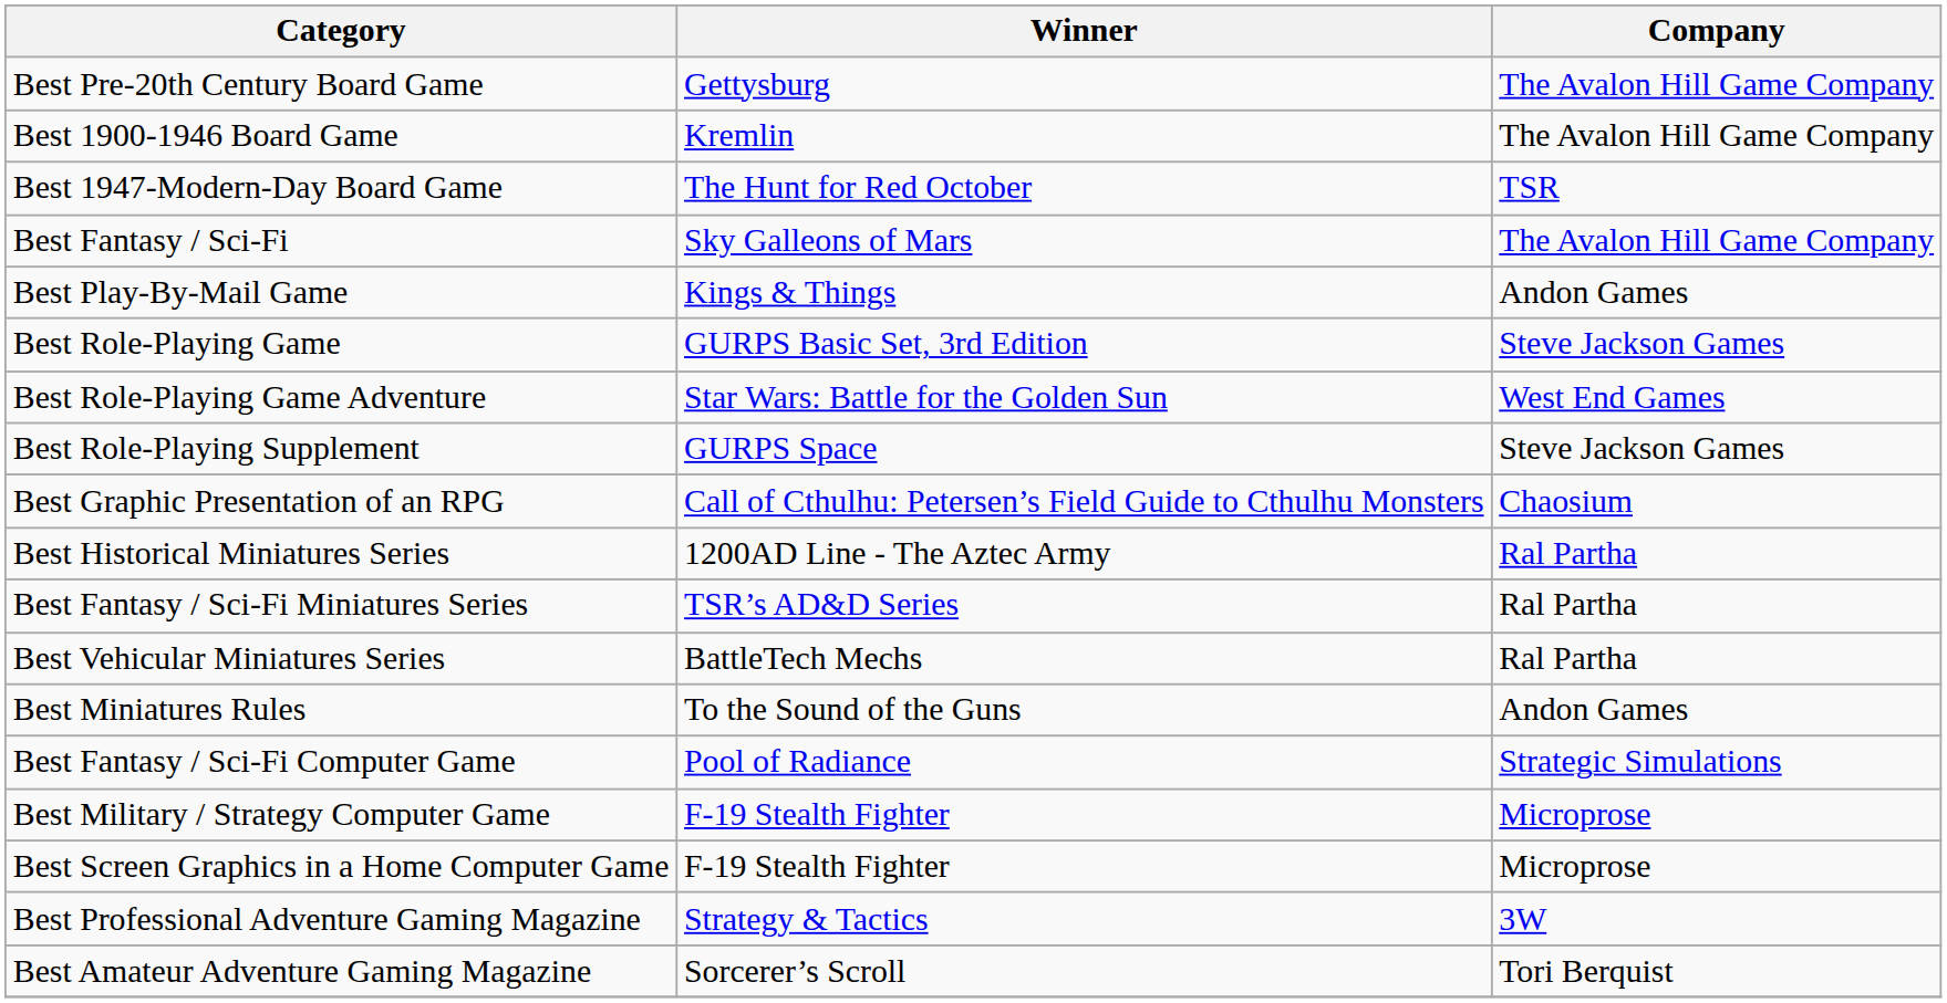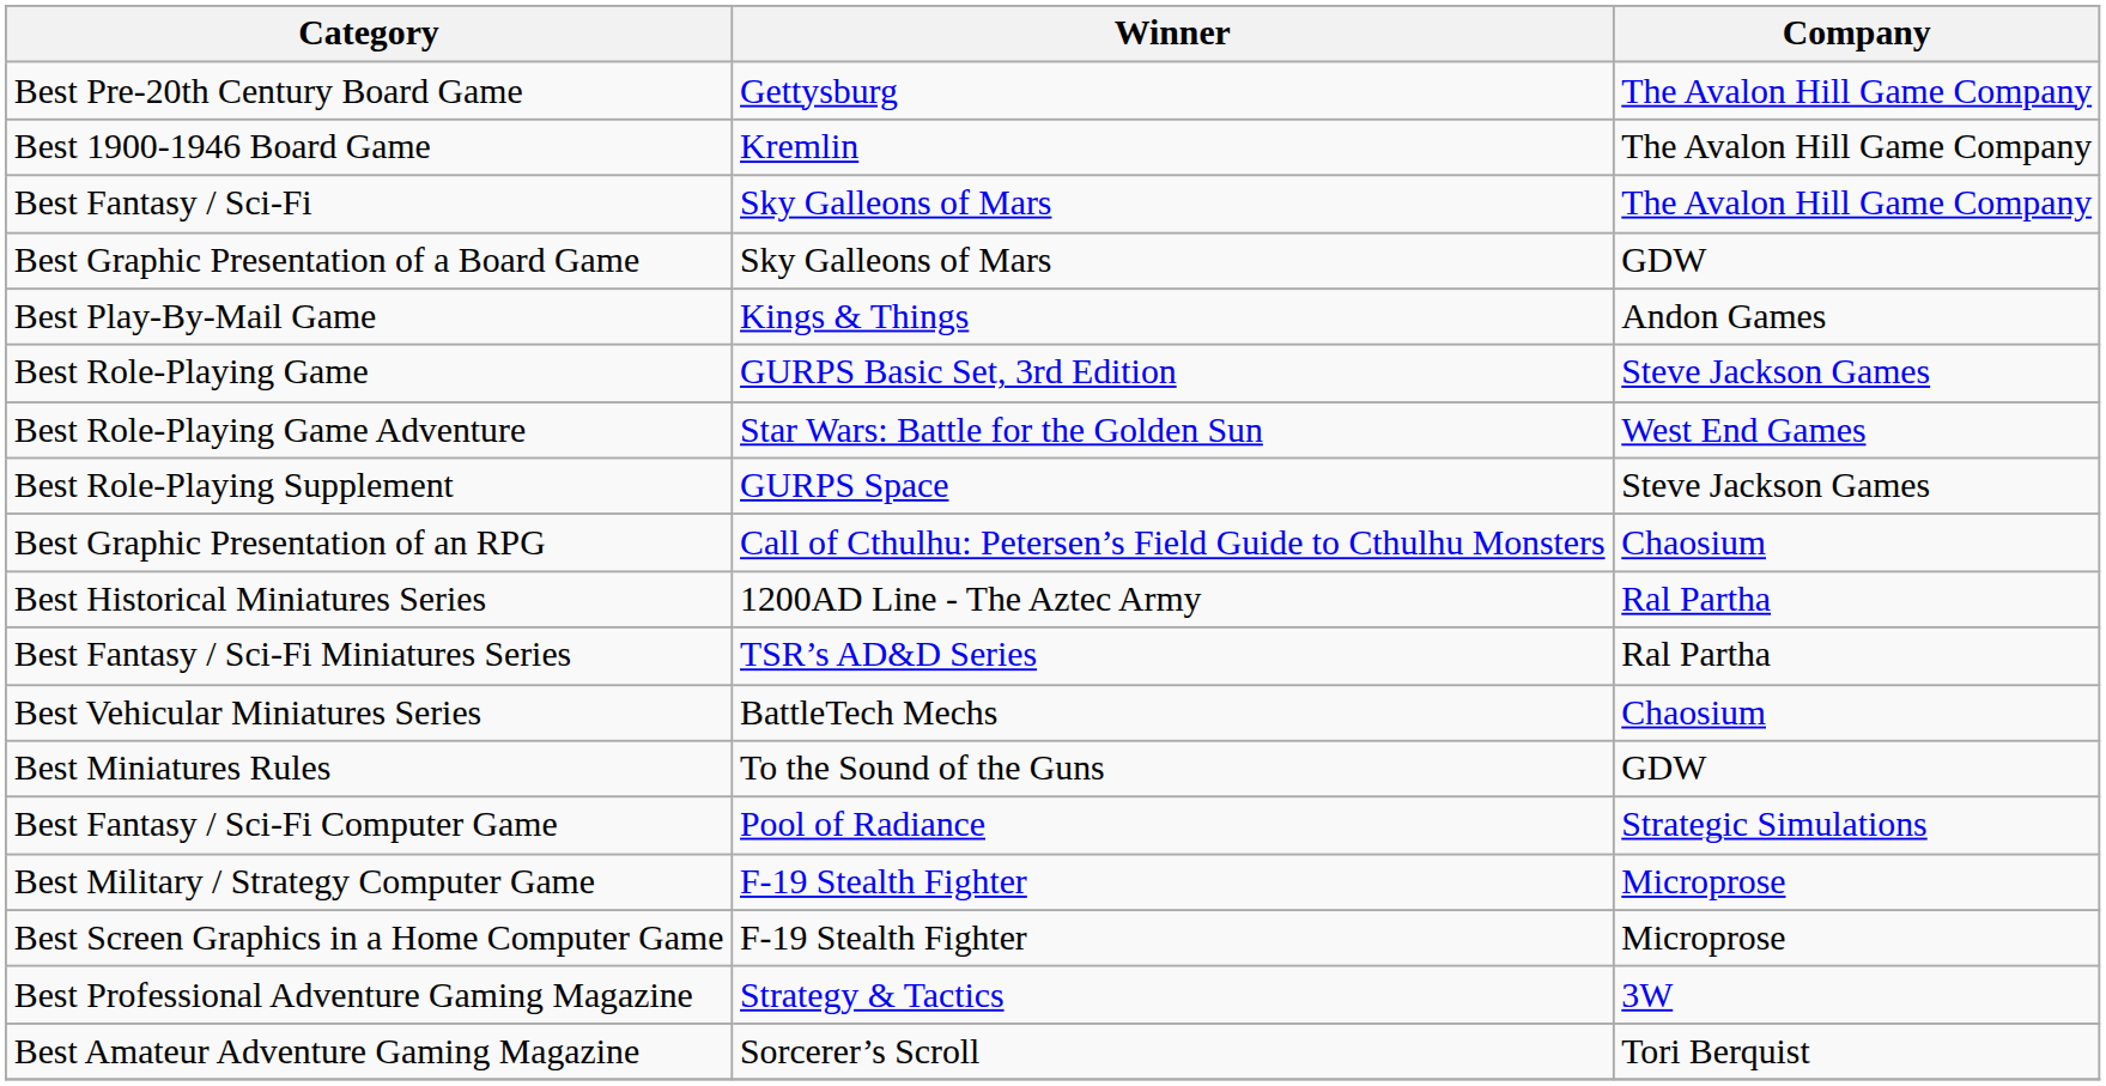- row: Best 1947-Modern-Day Board Game | The Hunt for Red October | TSR
+ row: Best Graphic Presentation of a Board Game | Sky Galleons of Mars | GDW
Best Vehicular Miniatures Series | Company: Ral Partha -> Chaosium
Best Miniatures Rules | Company: Andon Games -> GDW
